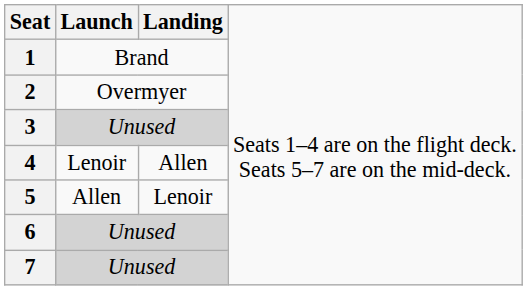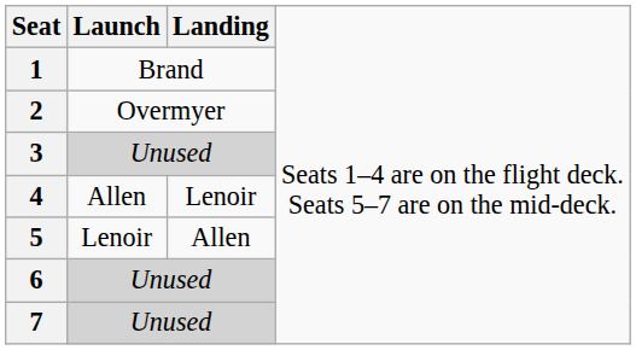4 | column 2: Lenoir -> Allen
4 | column 3: Allen -> Lenoir
5 | column 2: Allen -> Lenoir
5 | column 3: Lenoir -> Allen
